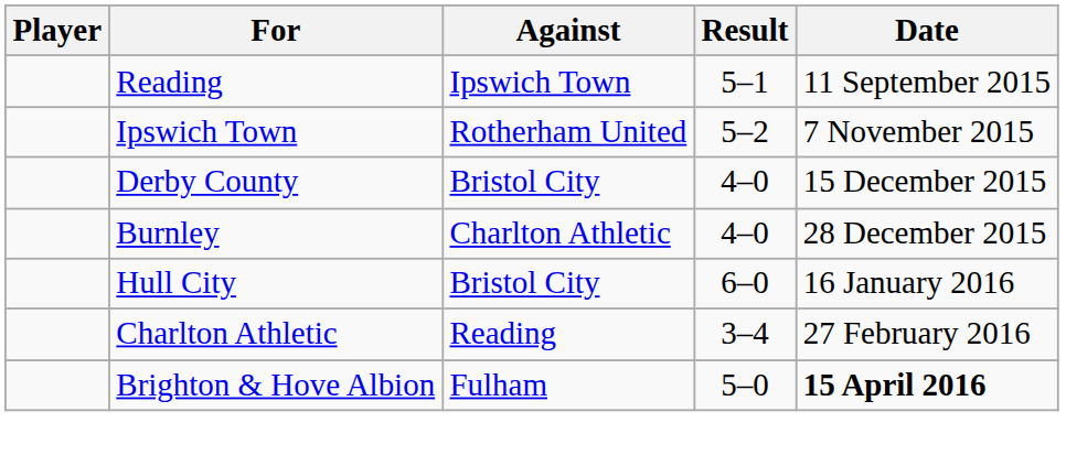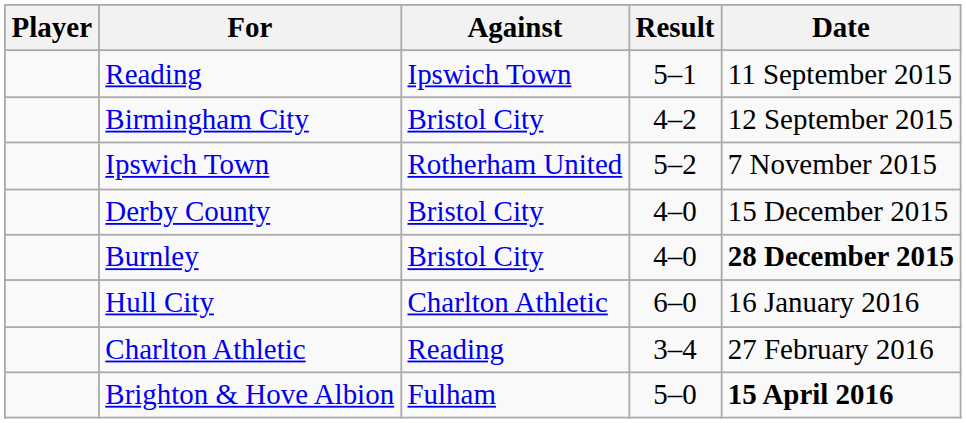+ row: Birmingham City | Bristol City | 4–2 | 12 September 2015
Burnley | Against: Charlton Athletic -> Bristol City
Burnley | Date: normal -> bold
Hull City | Against: Bristol City -> Charlton Athletic
